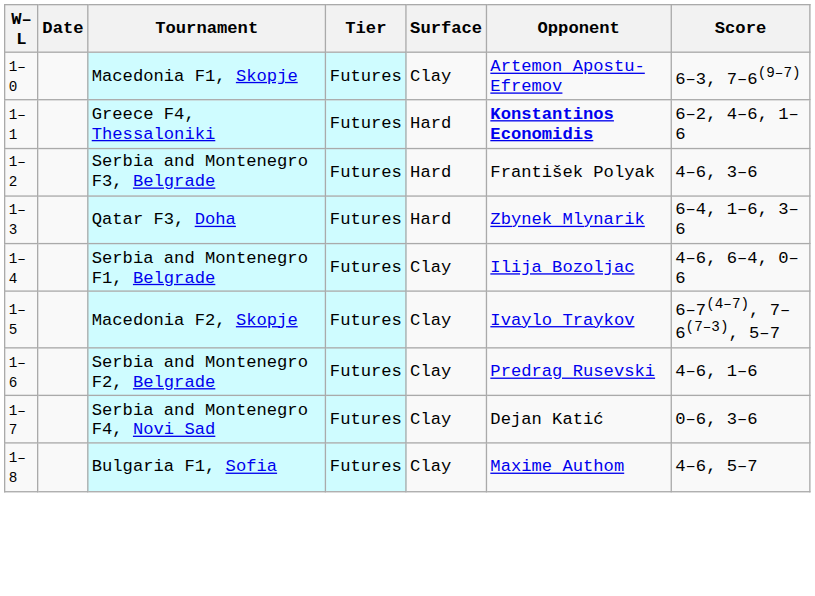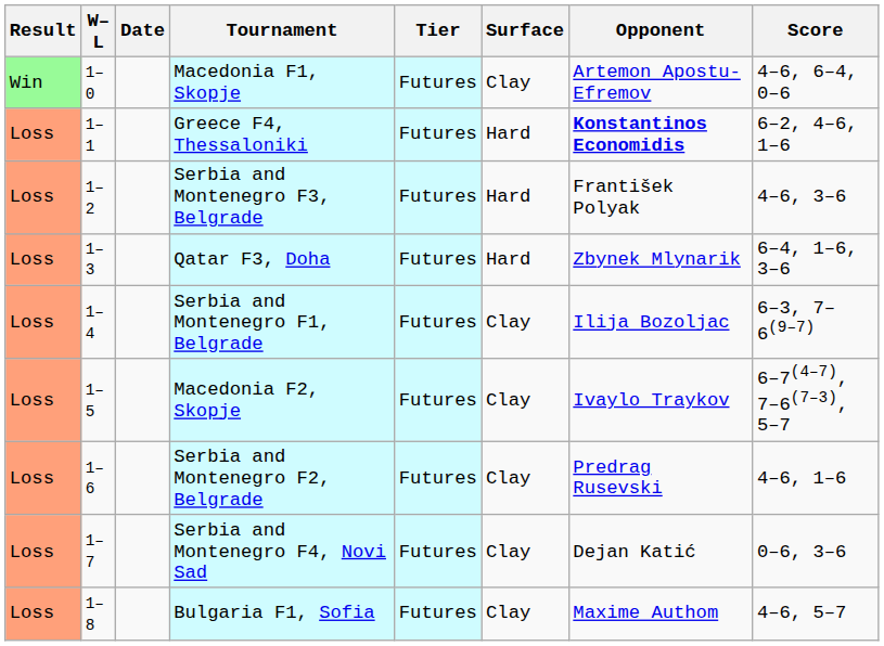+ column: Result | Win | Loss | Loss | Loss | Loss | Loss | Loss | Loss | Loss
Macedonia F1, Skopje | Score: 6–3, 7–6(9–7) -> 4–6, 6–4, 0–6
Serbia and Montenegro F1, Belgrade | Score: 4–6, 6–4, 0–6 -> 6–3, 7–6(9–7)
